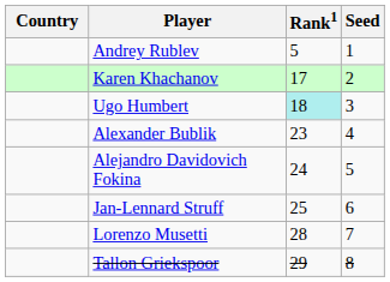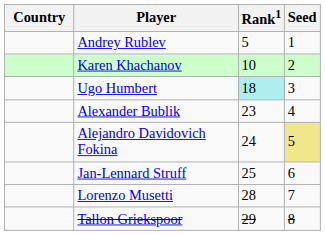Karen Khachanov | Rank1: 17 -> 10
Alejandro Davidovich Fokina | Seed: no background -> khaki background
